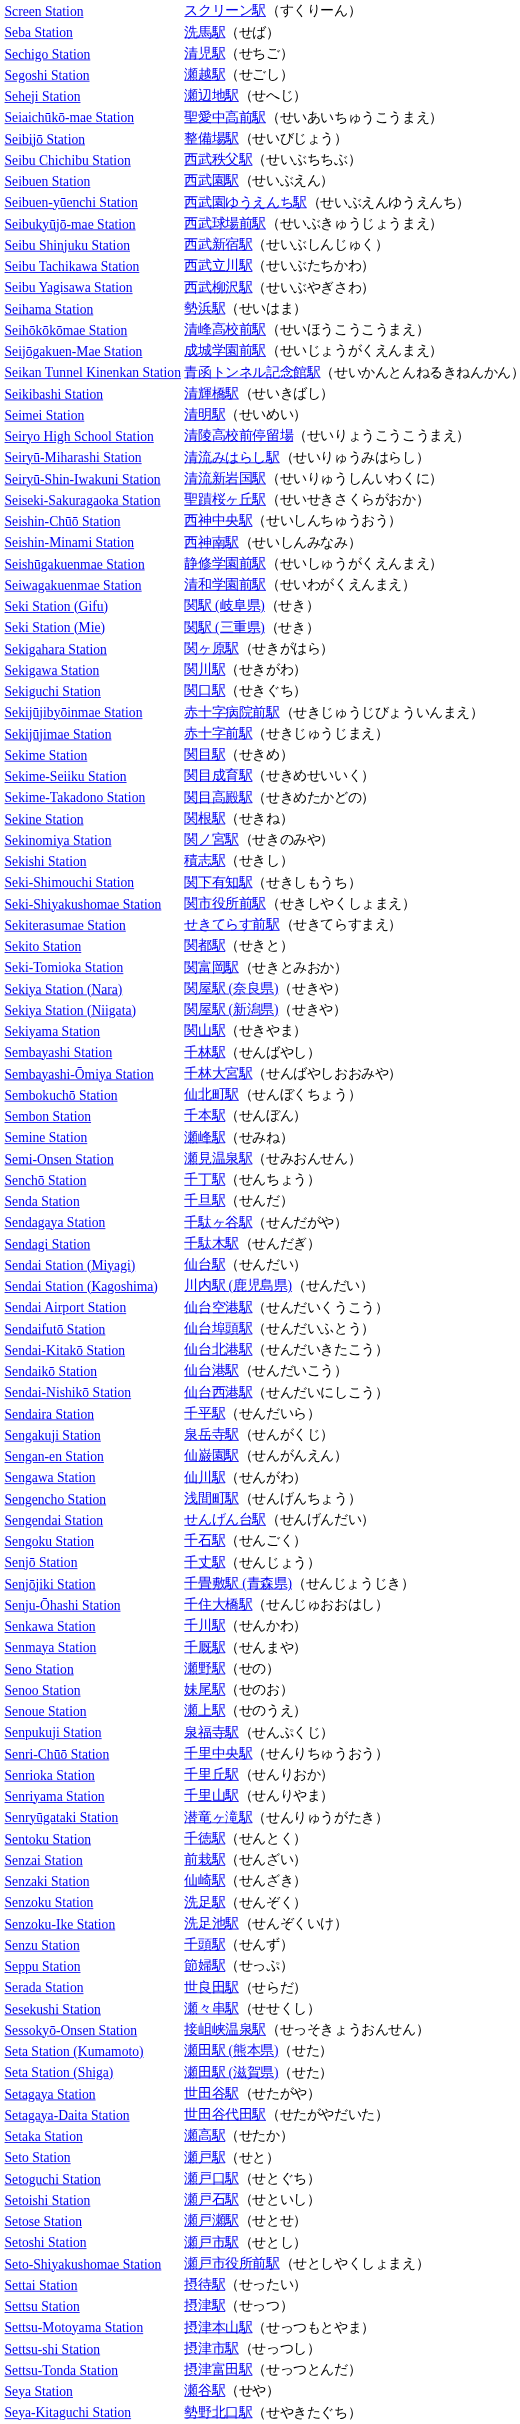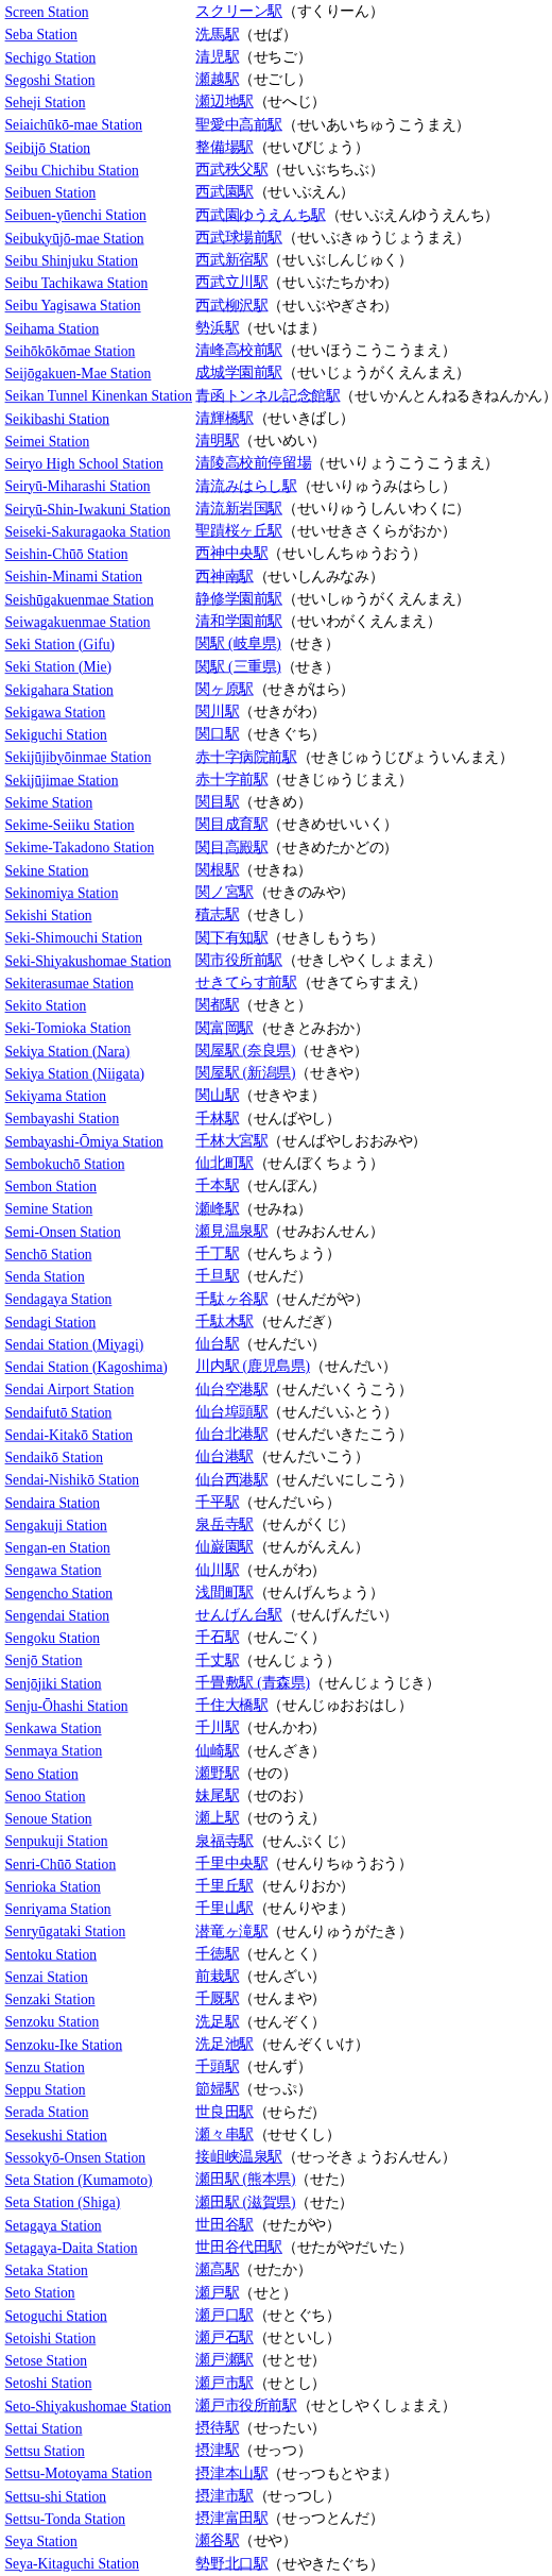Senmaya Station | column 2: 千厩駅（せんまや） -> 仙崎駅（せんざき）
Senzaki Station | column 2: 仙崎駅（せんざき） -> 千厩駅（せんまや）
